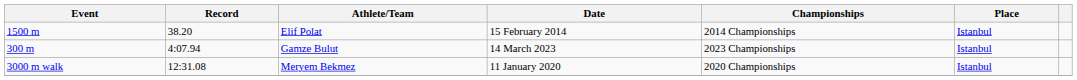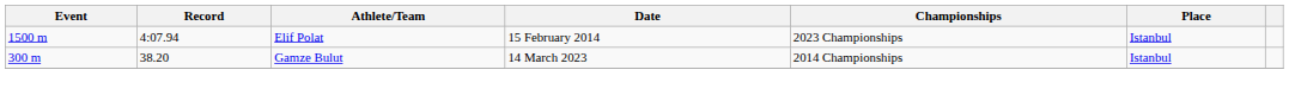Elif Polat | Record: 38.20 -> 4:07.94
Elif Polat | Championships: 2014 Championships -> 2023 Championships
Gamze Bulut | Record: 4:07.94 -> 38.20
Gamze Bulut | Championships: 2023 Championships -> 2014 Championships
- row: 3000 m walk | 12:31.08 | Meryem Bekmez | 11 January 2020 | 2020 Championships | Istanbul
